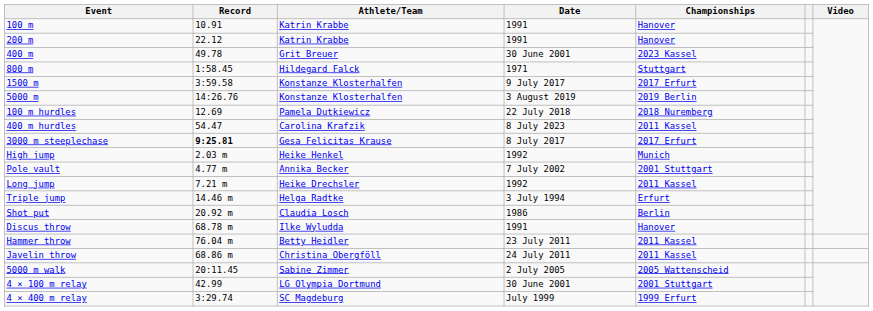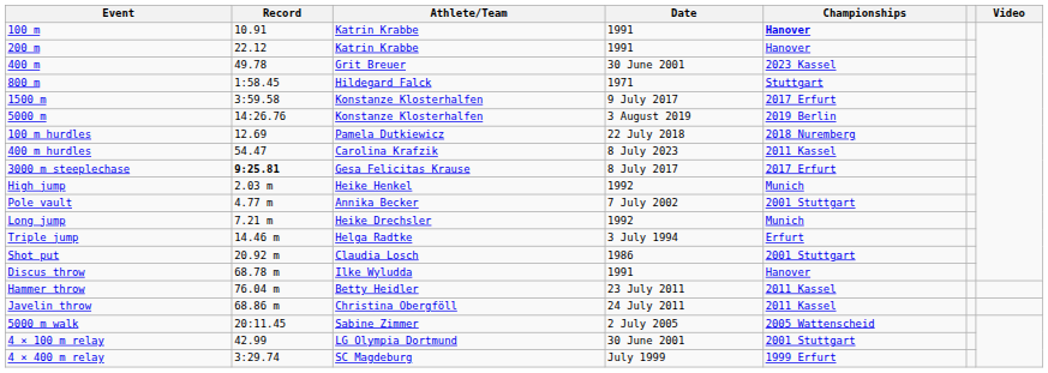100 m | Championships: normal -> bold
Long jump | Championships: 2011 Kassel -> Munich
Shot put | Championships: Berlin -> 2001 Stuttgart
